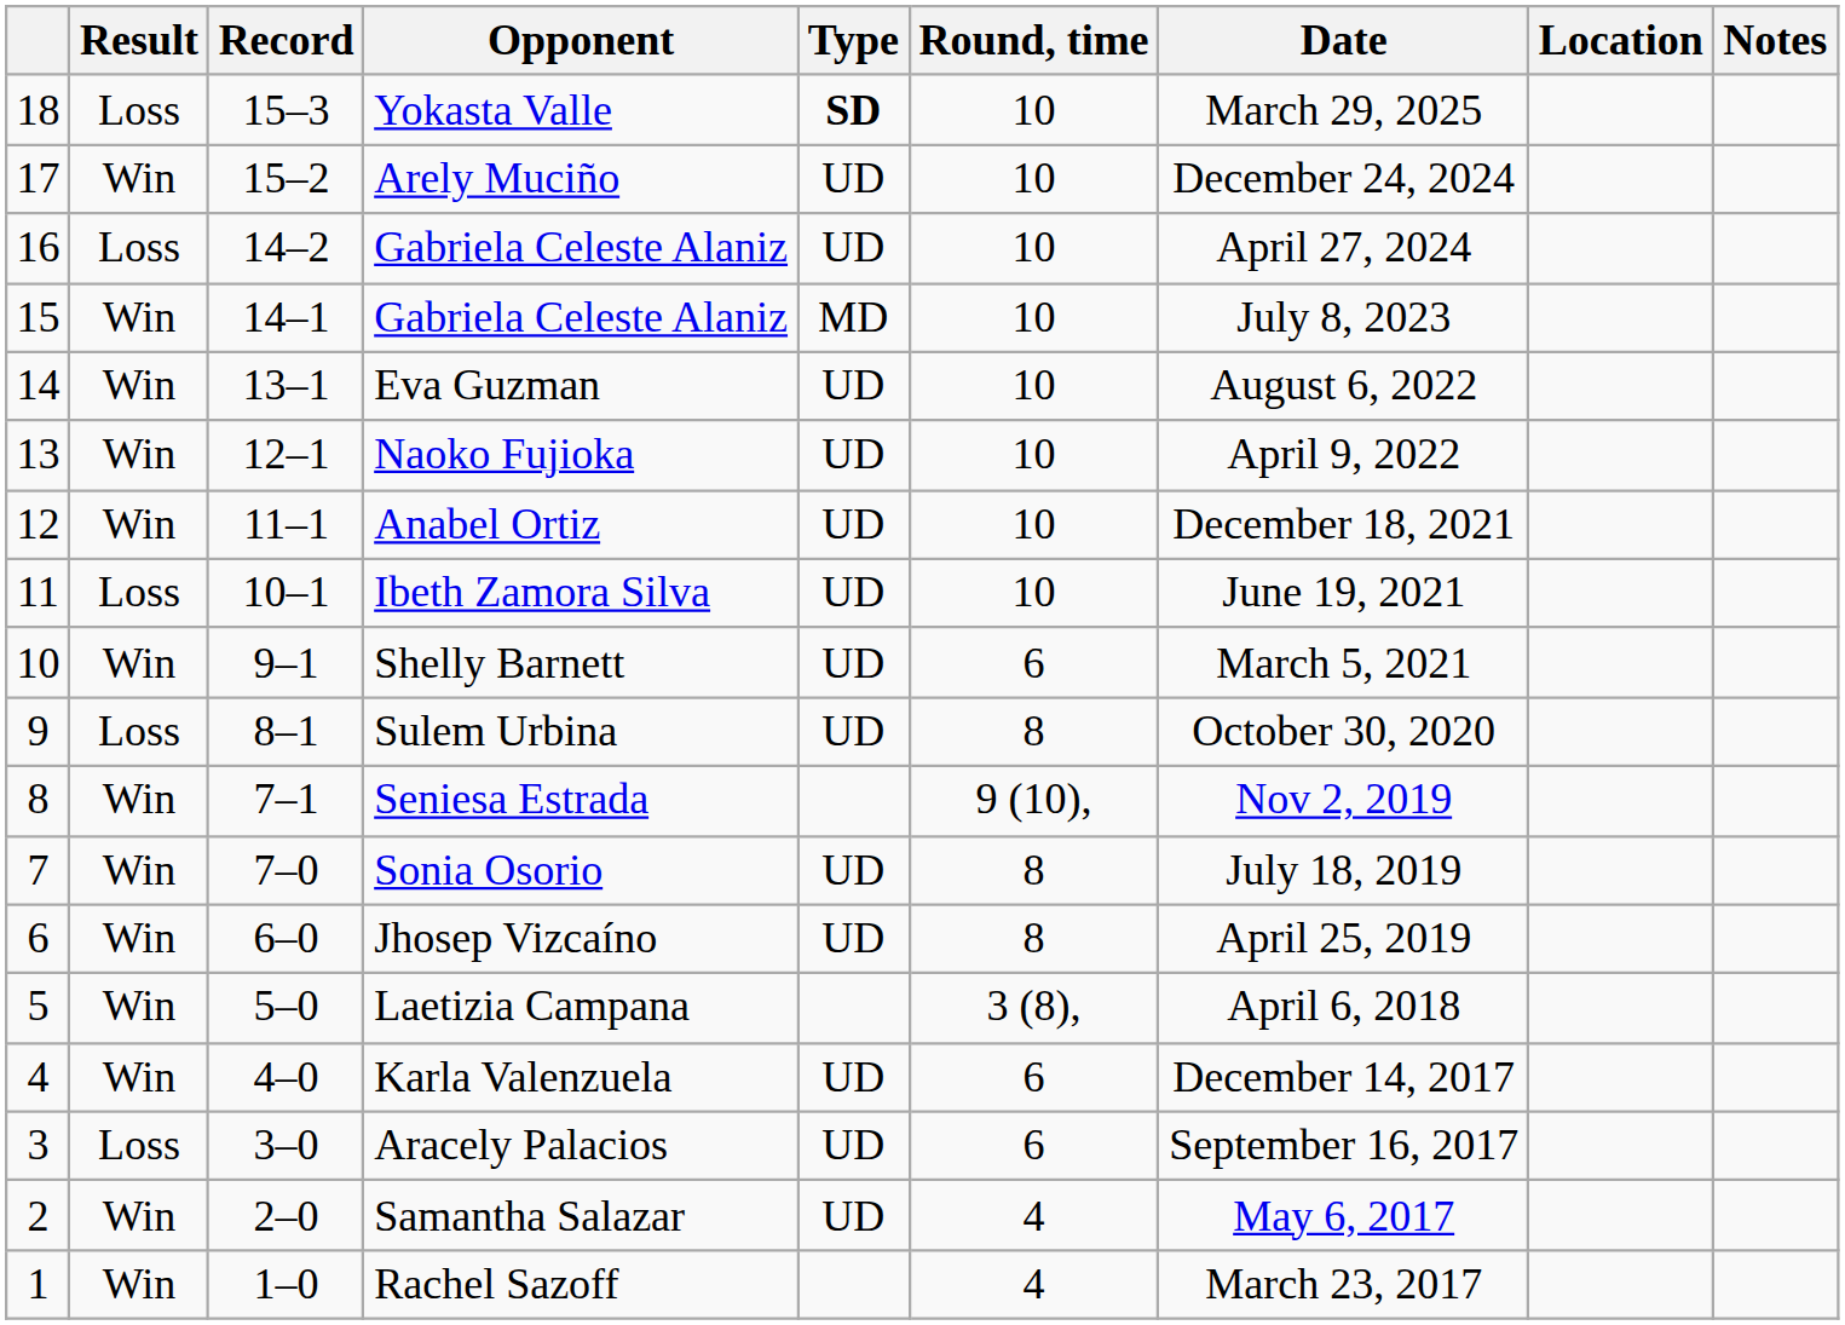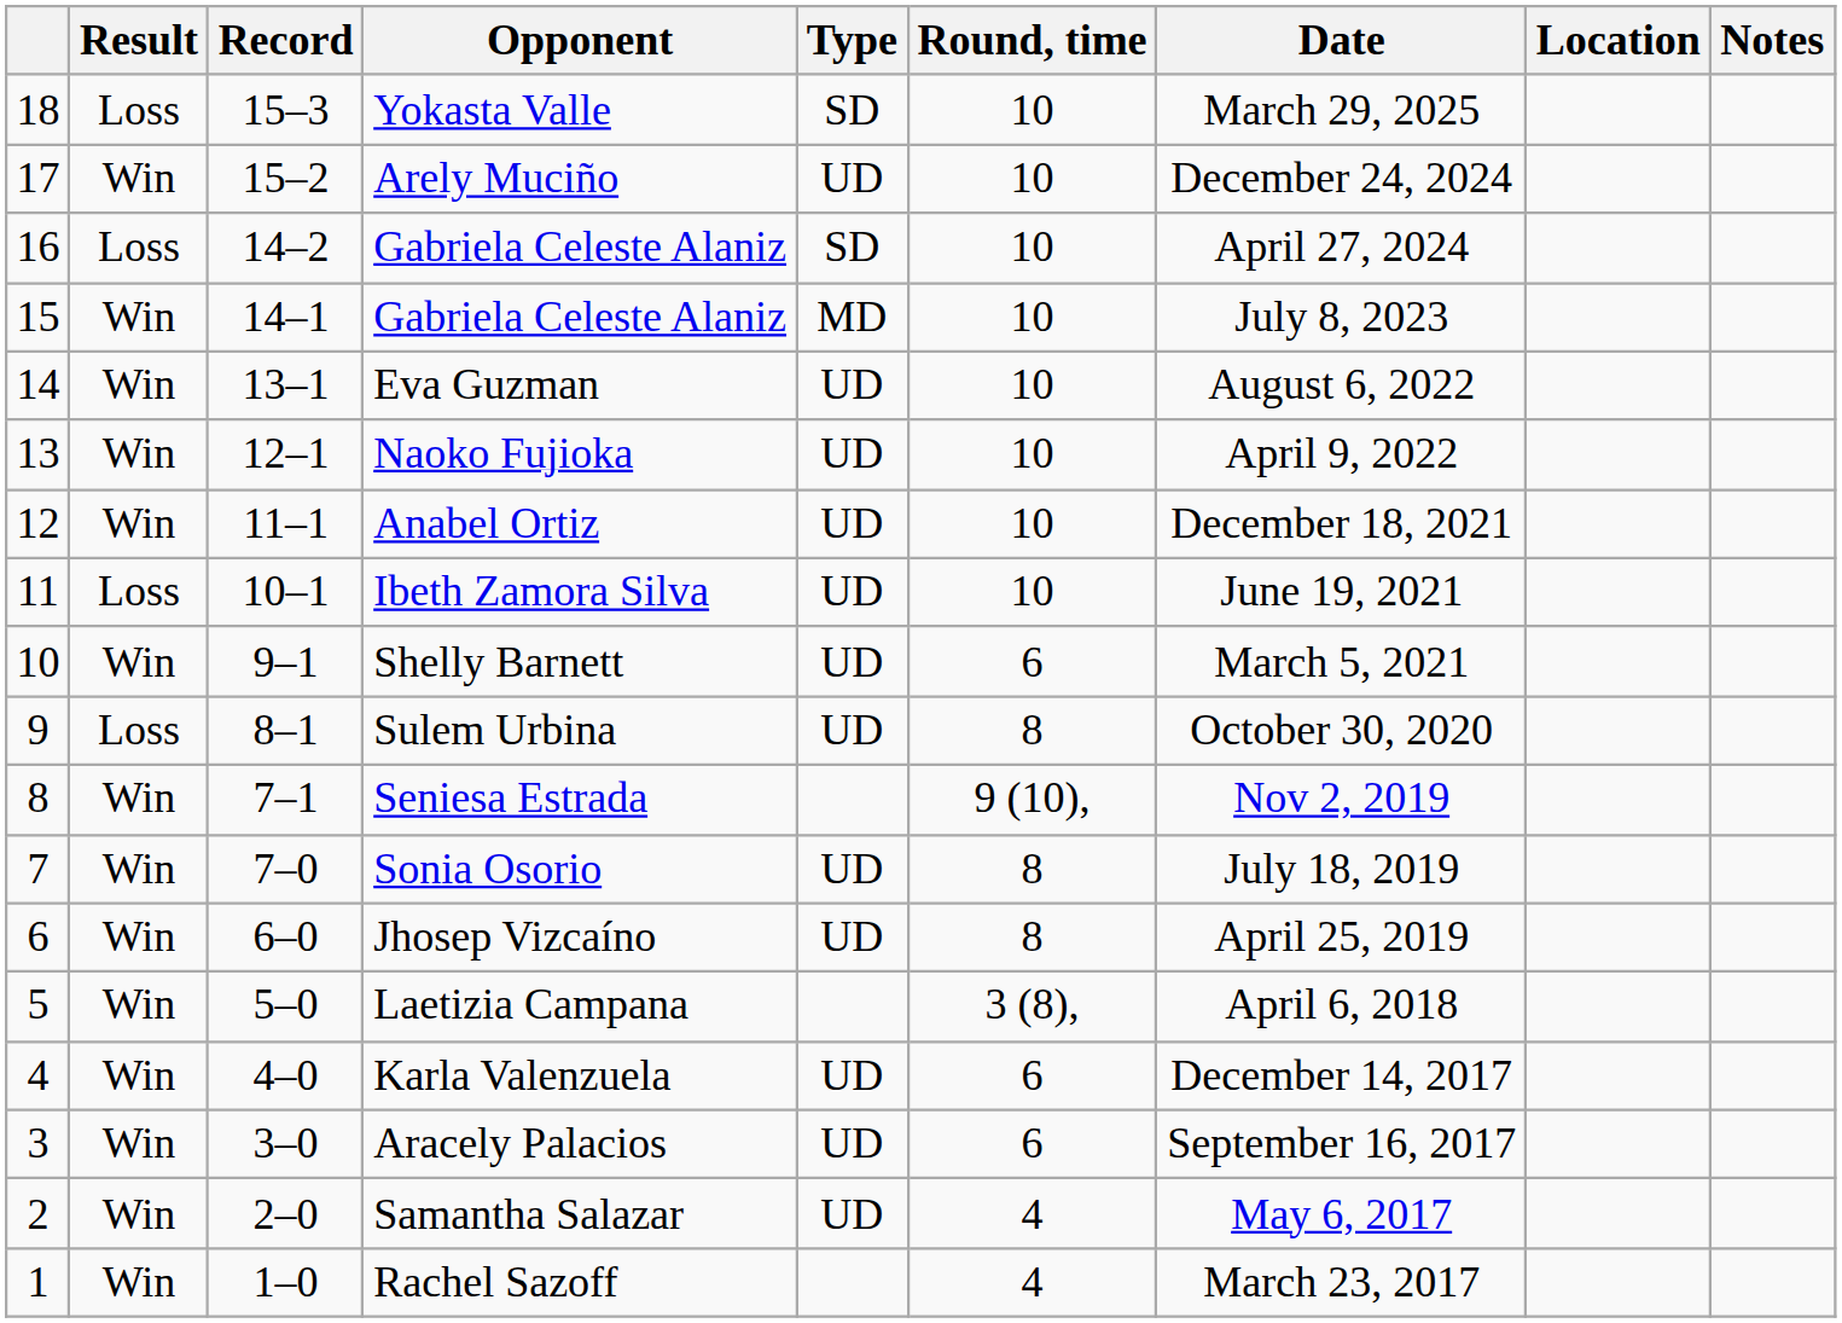Yokasta Valle | Type: bold -> normal
16 / Gabriela Celeste Alaniz | Type: UD -> SD
Aracely Palacios | Result: Loss -> Win
